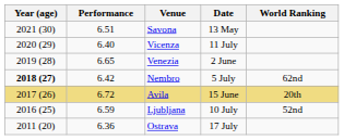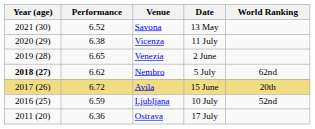Savona | Performance: 6.51 -> 6.52
Vicenza | Performance: 6.40 -> 6.38
Nembro | Performance: 6.42 -> 6.62
